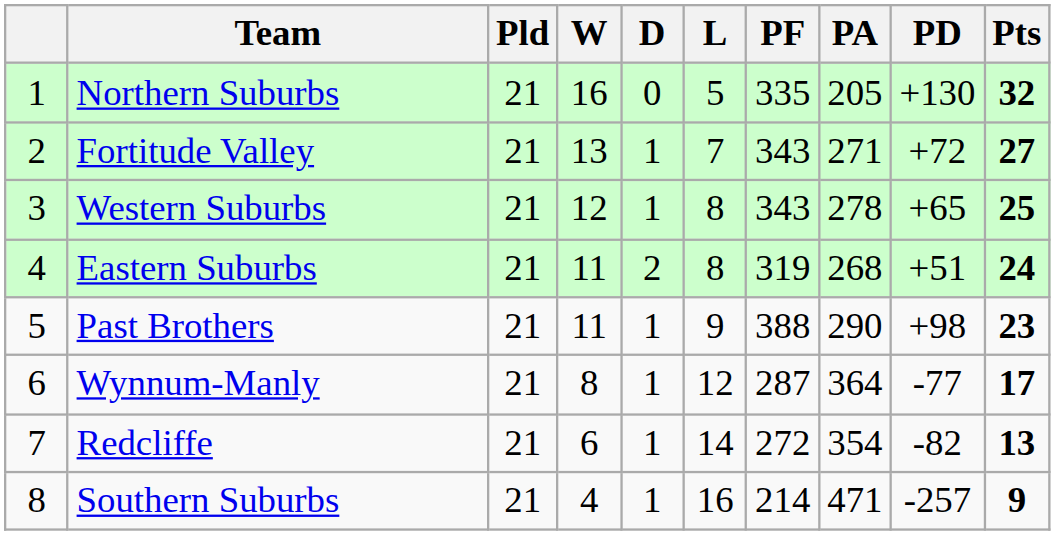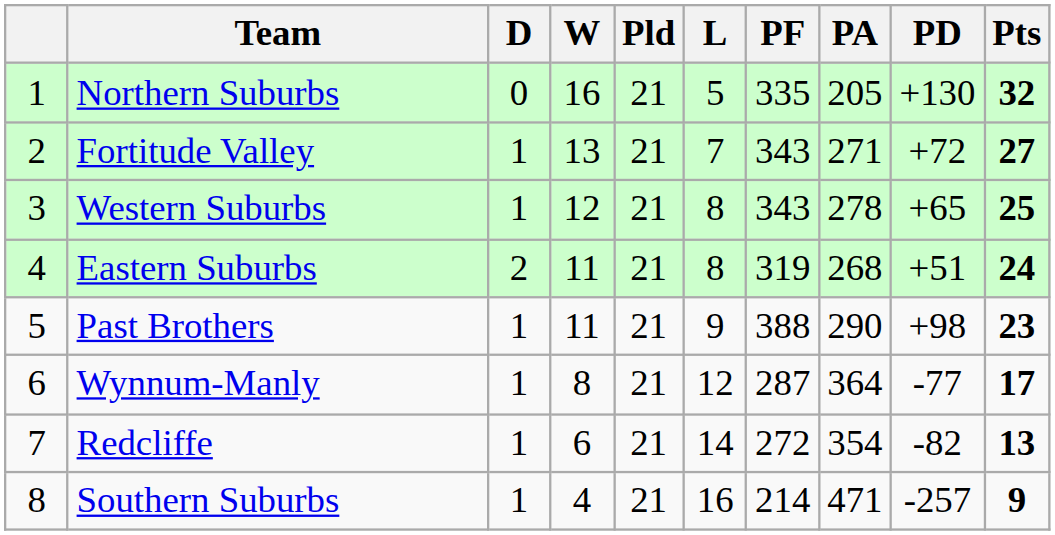columns swapped: Pld <-> D
